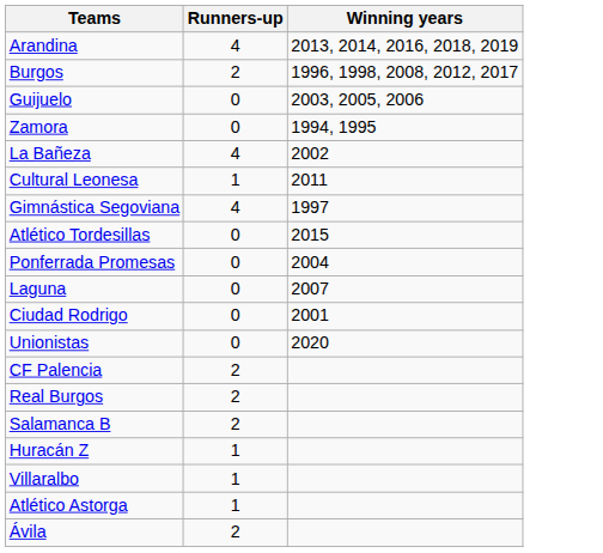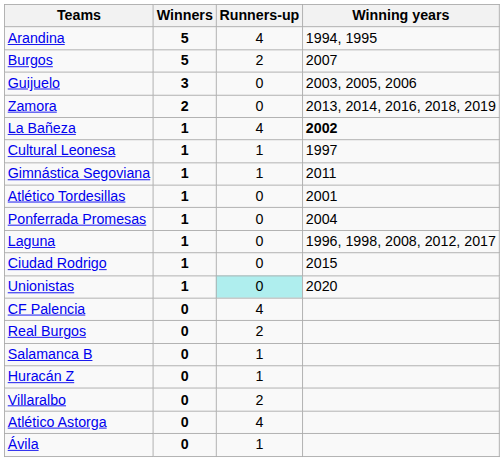+ column: Winners | 5 | 5 | 3 | 2 | 1 | 1 | 1 | 1 | 1 | 1 | 1 | 1 | 0 | 0 | 0 | 0 | 0 | 0 | 0
Arandina | Winning years: 2013, 2014, 2016, 2018, 2019 -> 1994, 1995
Burgos | Winning years: 1996, 1998, 2008, 2012, 2017 -> 2007
Zamora | Winning years: 1994, 1995 -> 2013, 2014, 2016, 2018, 2019
La Bañeza | Winning years: normal -> bold
Cultural Leonesa | Winning years: 2011 -> 1997
Gimnástica Segoviana | Runners-up: 4 -> 1
Gimnástica Segoviana | Winning years: 1997 -> 2011
Atlético Tordesillas | Winning years: 2015 -> 2001
Laguna | Winning years: 2007 -> 1996, 1998, 2008, 2012, 2017
Ciudad Rodrigo | Winning years: 2001 -> 2015
Unionistas | Runners-up: no background -> paleturquoise background
CF Palencia | Runners-up: 2 -> 4
Salamanca B | Runners-up: 2 -> 1
Villaralbo | Runners-up: 1 -> 2
Atlético Astorga | Runners-up: 1 -> 4
Ávila | Runners-up: 2 -> 1
